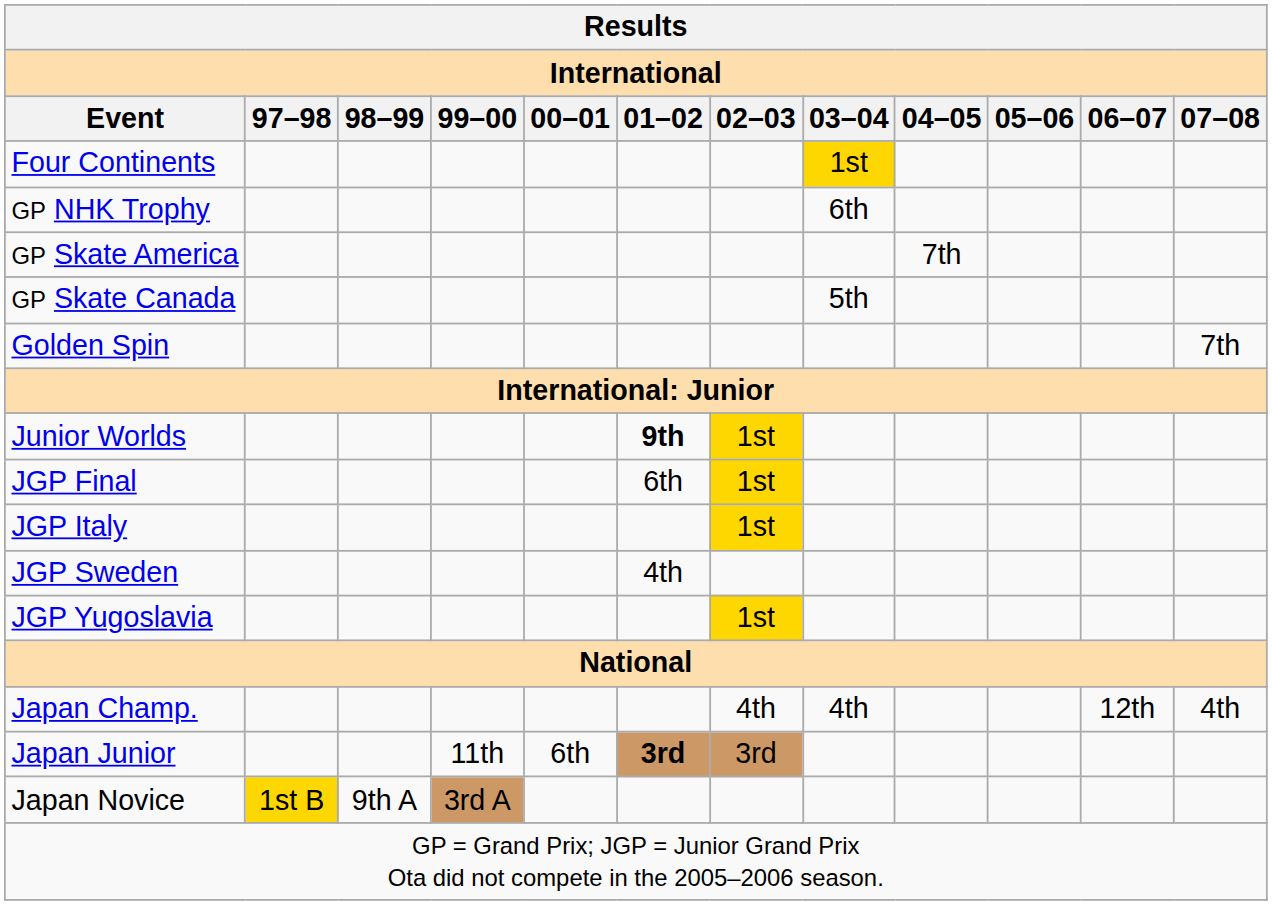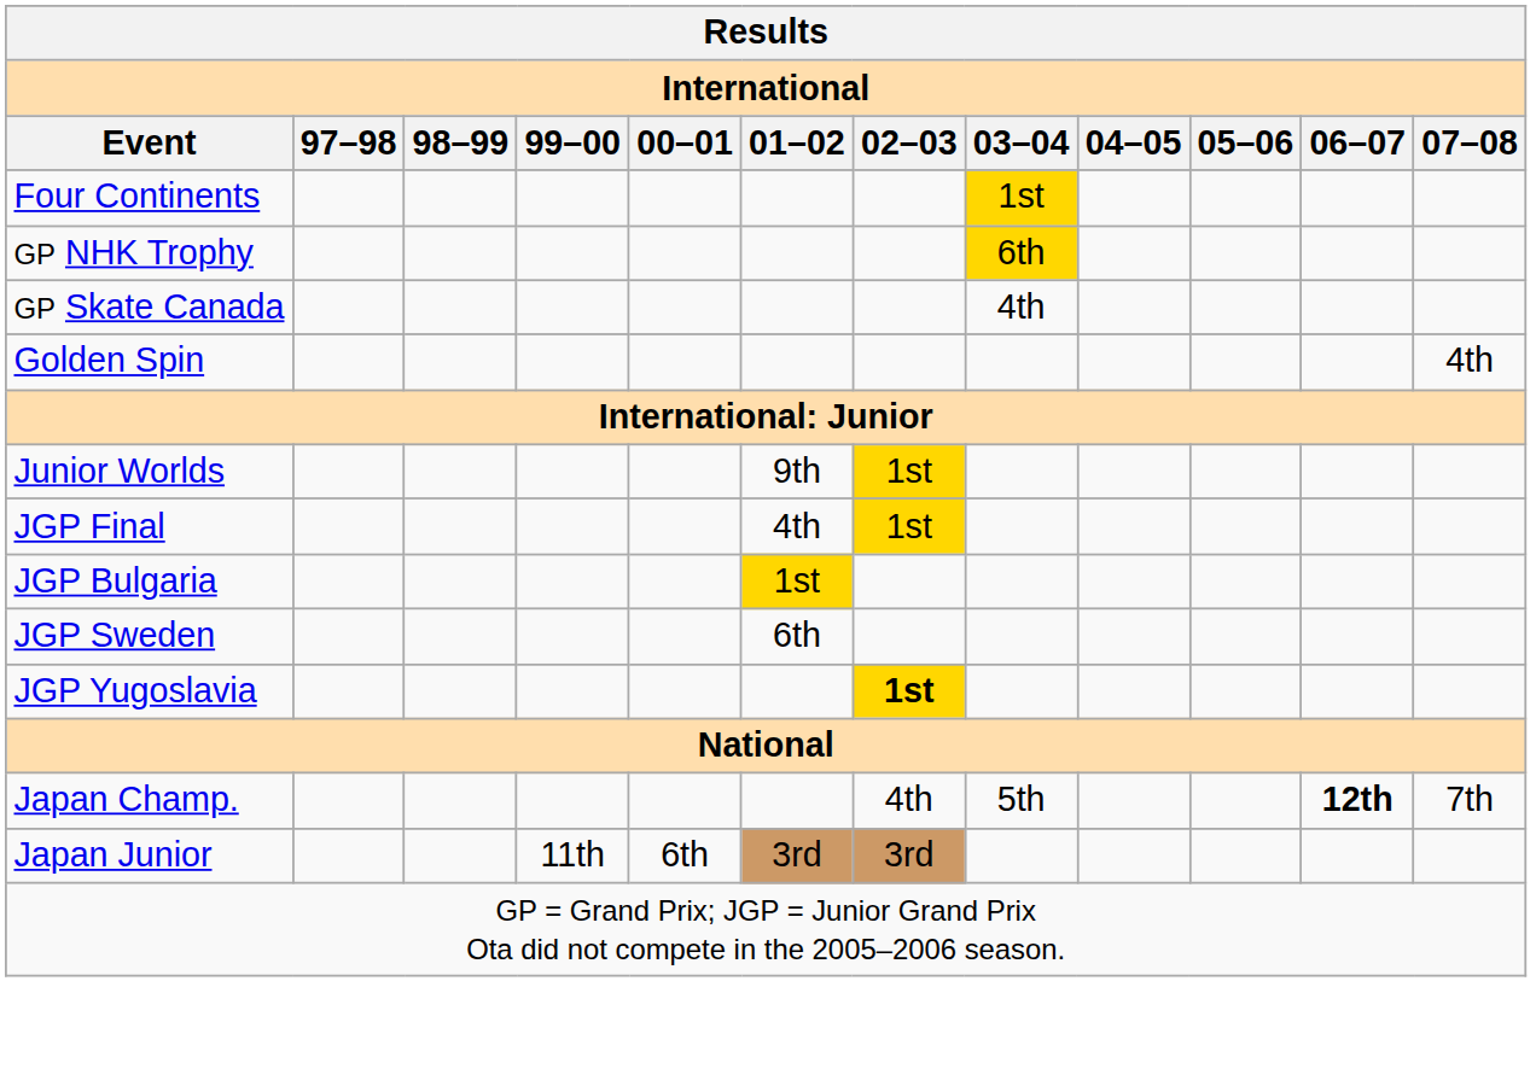GP NHK Trophy | 03–04: no background -> gold background
- row: GP Skate America | 7th
GP Skate Canada | 03–04: 5th -> 4th
Golden Spin | 07–08: 7th -> 4th
Junior Worlds | 01–02: bold -> normal
JGP Final | 01–02: 6th -> 4th
+ row: JGP Bulgaria | 1st
- row: JGP Italy | 1st
JGP Sweden | 01–02: 4th -> 6th
JGP Yugoslavia | 02–03: normal -> bold
Japan Champ. | 03–04: 4th -> 5th
Japan Champ. | 06–07: normal -> bold
Japan Champ. | 07–08: 4th -> 7th
Japan Junior | 01–02: bold -> normal
- row: Japan Novice | 1st B | 9th A | 3rd A
